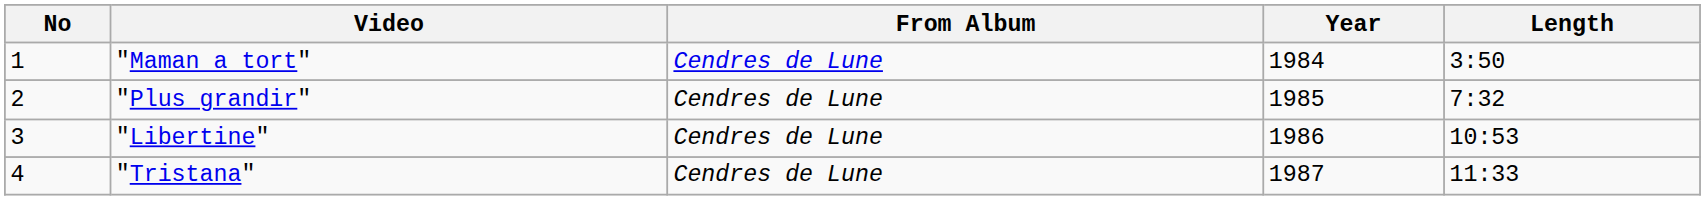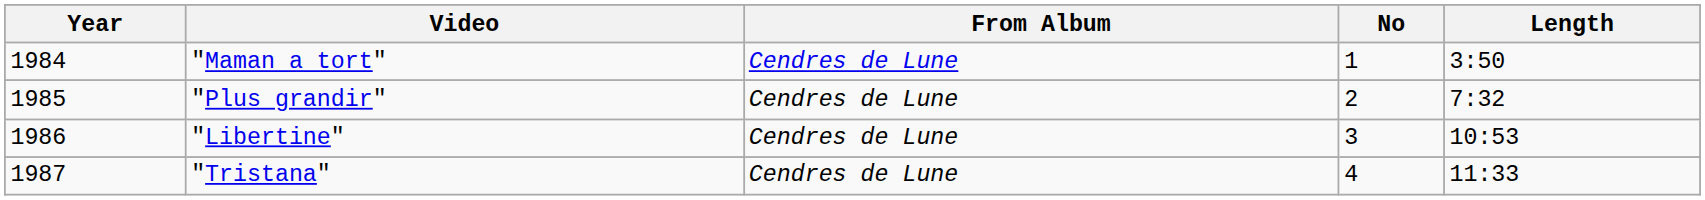columns swapped: No <-> Year
